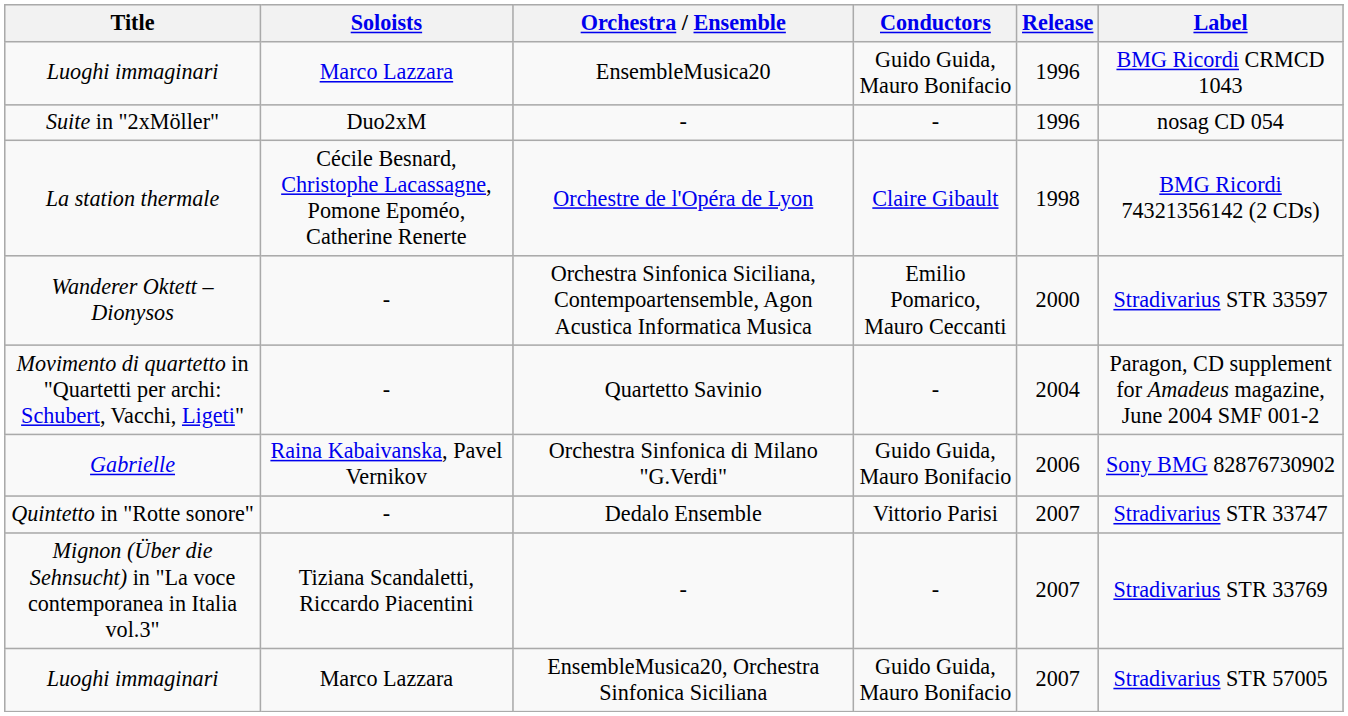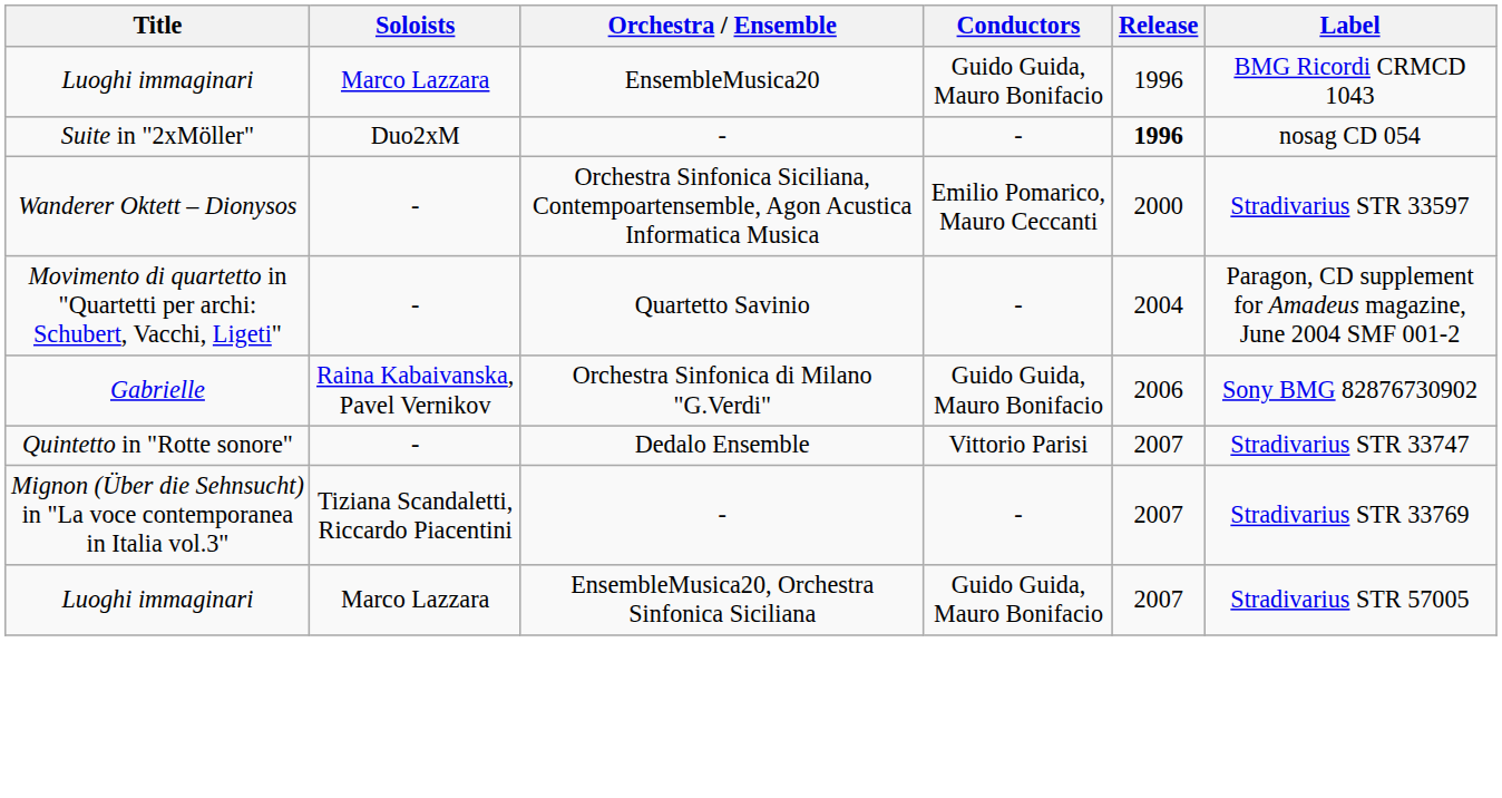Suite in "2xMöller" | Release: normal -> bold
- row: La station thermale | Cécile Besnard, Christophe Lacassagne, Pomone Epoméo, Catherine Renerte | Orchestre de l'Opéra de Lyon | Claire Gibault | 1998 | BMG Ricordi 74321356142 (2 CDs)
